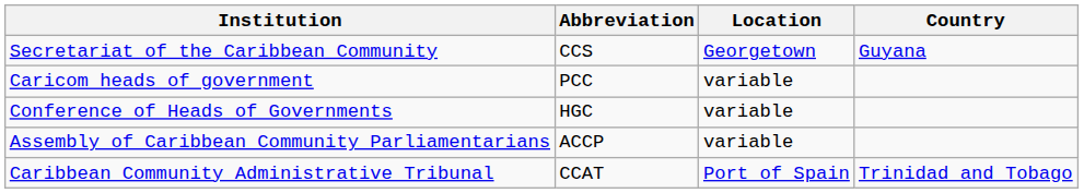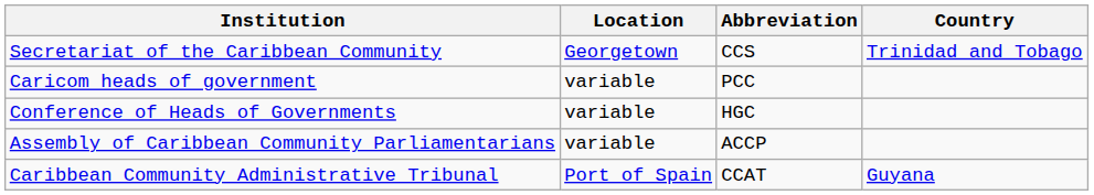columns swapped: Abbreviation <-> Location
Secretariat of the Caribbean Community | Country: Guyana -> Trinidad and Tobago
Caribbean Community Administrative Tribunal | Country: Trinidad and Tobago -> Guyana
